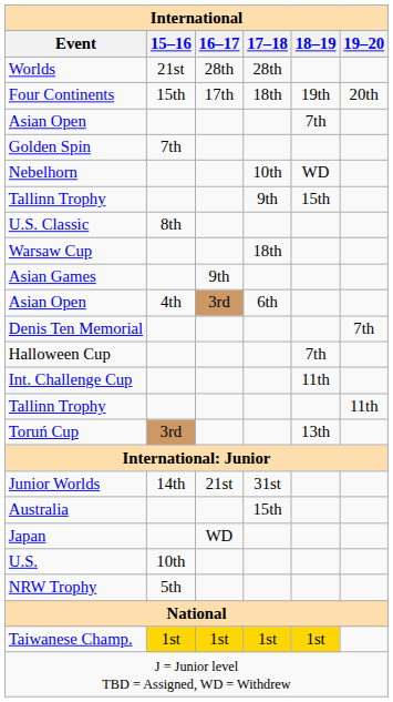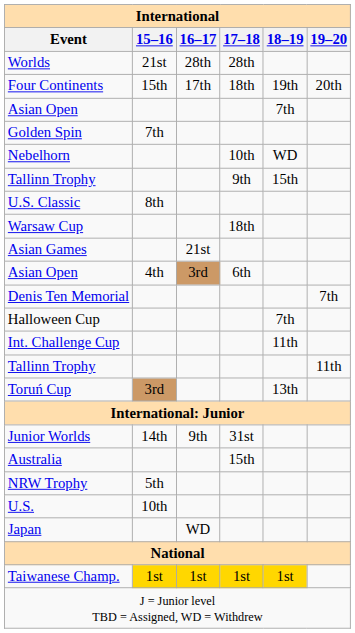Asian Games | 16–17: 9th -> 21st
Junior Worlds | 16–17: 21st -> 9th
rows swapped: Japan <-> NRW Trophy
